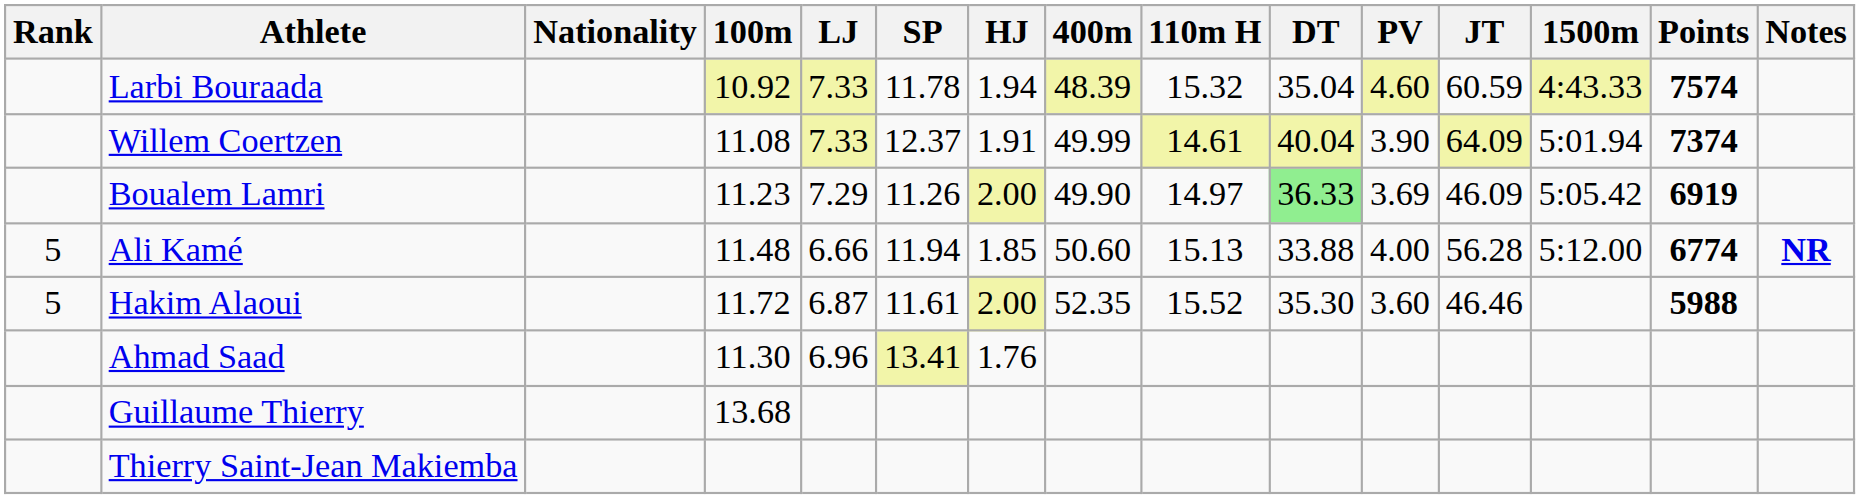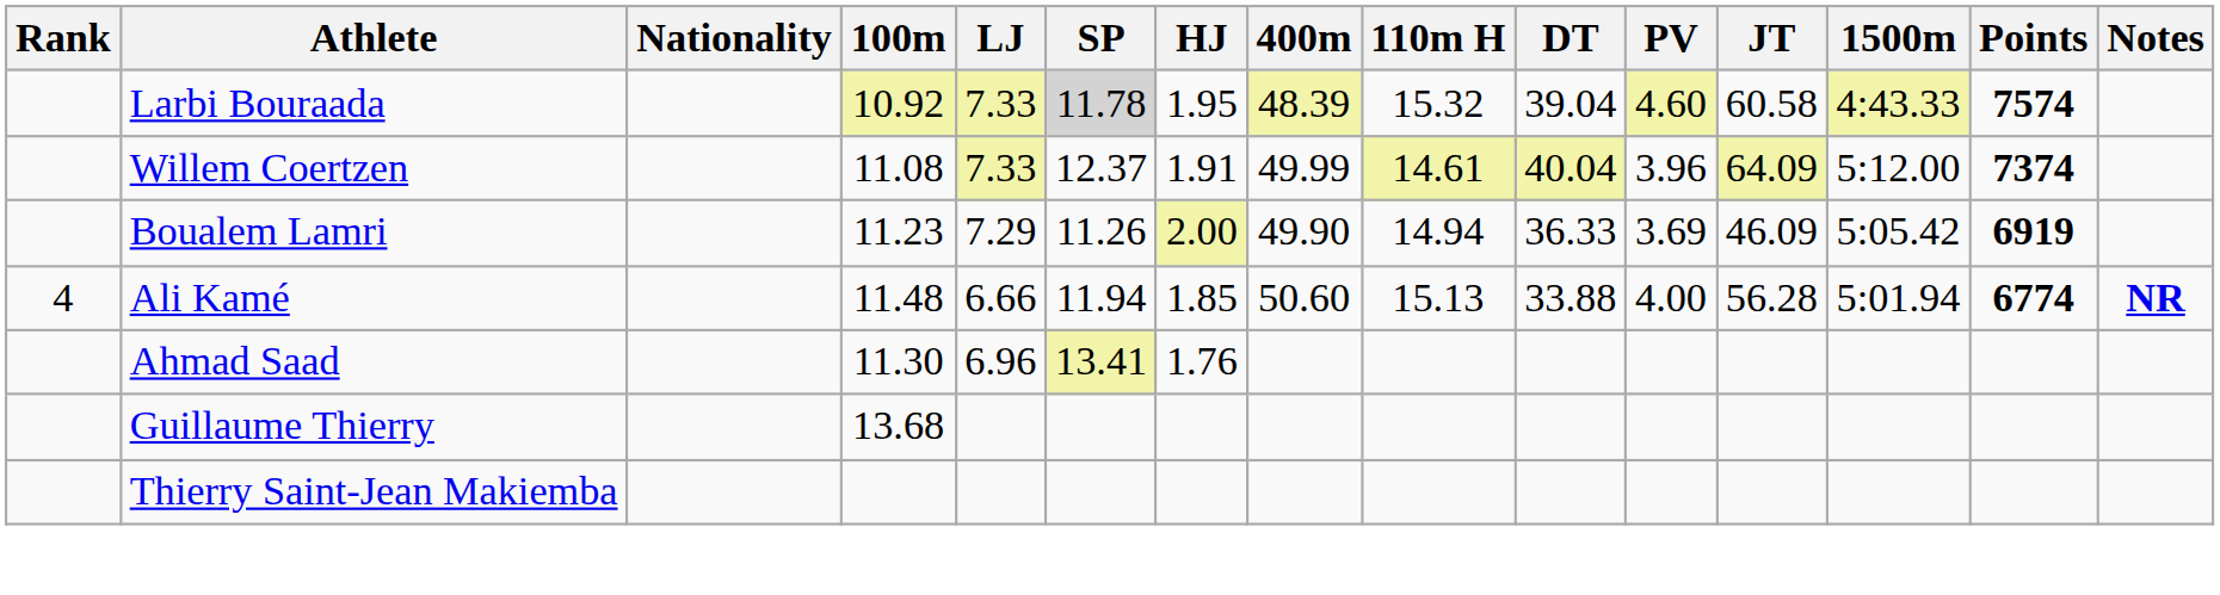Larbi Bouraada | SP: no background -> lightgrey background
Larbi Bouraada | HJ: 1.94 -> 1.95
Larbi Bouraada | DT: 35.04 -> 39.04
Larbi Bouraada | JT: 60.59 -> 60.58
Willem Coertzen | PV: 3.90 -> 3.96
Willem Coertzen | 1500m: 5:01.94 -> 5:12.00
Boualem Lamri | 110m H: 14.97 -> 14.94
Boualem Lamri | DT: lightgreen background -> no background
Ali Kamé | Rank: 5 -> 4
Ali Kamé | 1500m: 5:12.00 -> 5:01.94
- row: 5 | Hakim Alaoui | 11.72 | 6.87 | 11.61 | 2.00 | 52.35 | 15.52 | 35.30 | 3.60 | 46.46 | 5988
